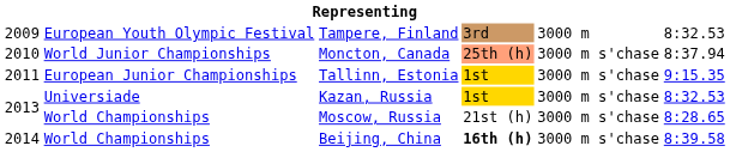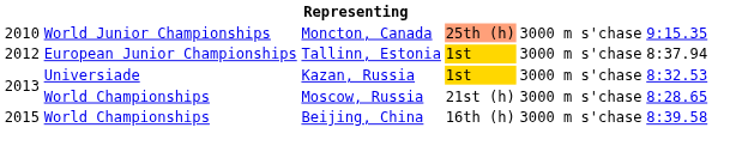- row: 2009 | European Youth Olympic Festival | Tampere, Finland | 3rd | 3000 m | 8:32.53
Moncton, Canada | column 6: 8:37.94 -> 9:15.35
Tallinn, Estonia | column 1: 2011 -> 2012
Tallinn, Estonia | column 6: 9:15.35 -> 8:37.94
Beijing, China | column 1: 2014 -> 2015
Beijing, China | column 4: bold -> normal
